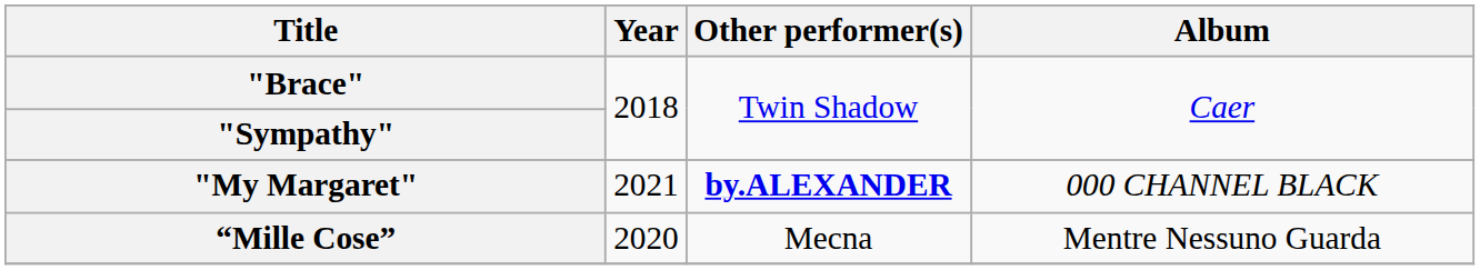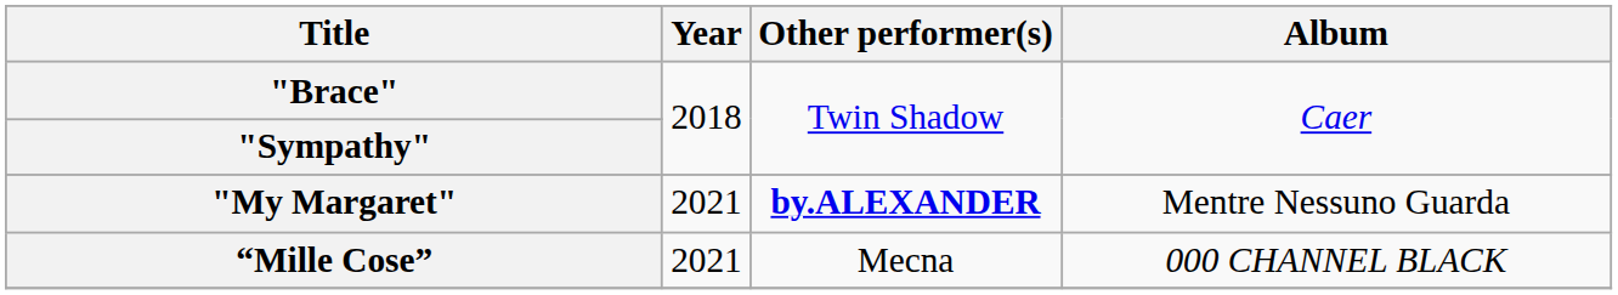"My Margaret" | Album: 000 CHANNEL BLACK -> Mentre Nessuno Guarda
“Mille Cose” | Year: 2020 -> 2021
“Mille Cose” | Album: Mentre Nessuno Guarda -> 000 CHANNEL BLACK
